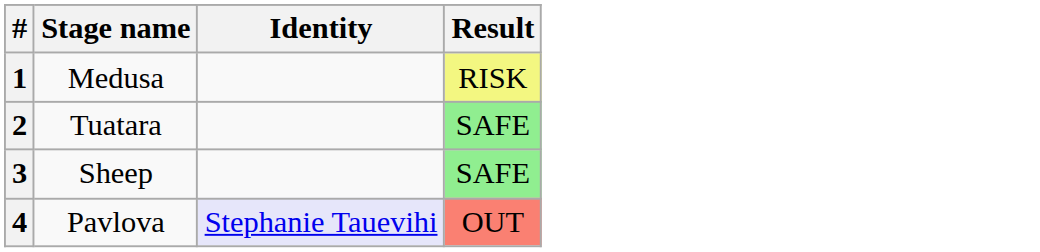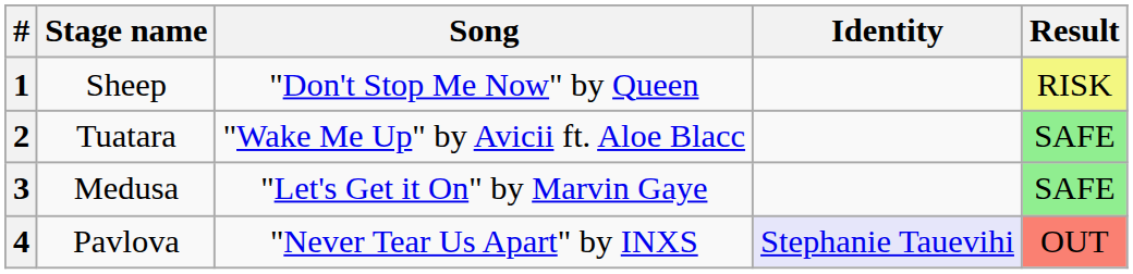+ column: Song | "Don't Stop Me Now" by Queen | "Wake Me Up" by Avicii ft. Aloe Blacc | "Let's Get it On" by Marvin Gaye | "Never Tear Us Apart" by INXS
1 | Stage name: Medusa -> Sheep
3 | Stage name: Sheep -> Medusa
